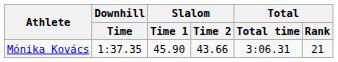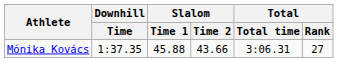Mónika Kovács | Slalom / Time 1: 45.90 -> 45.88
Mónika Kovács | Total / Rank: 21 -> 27
